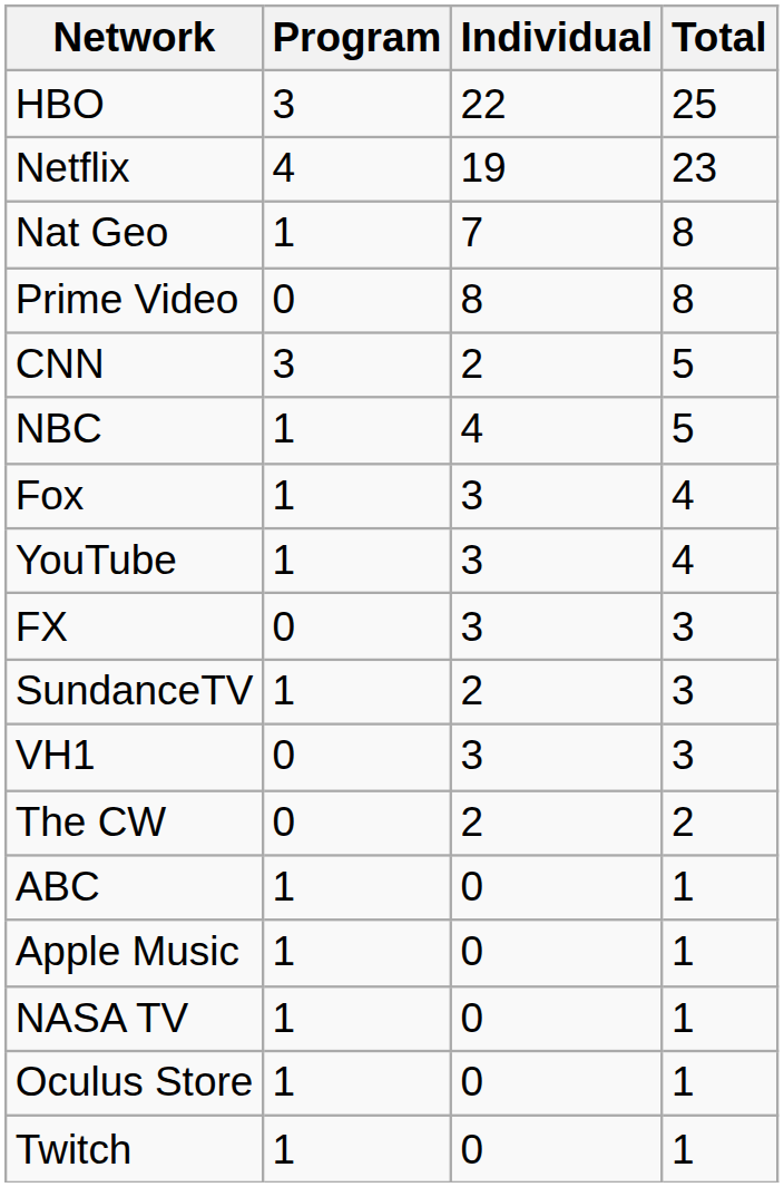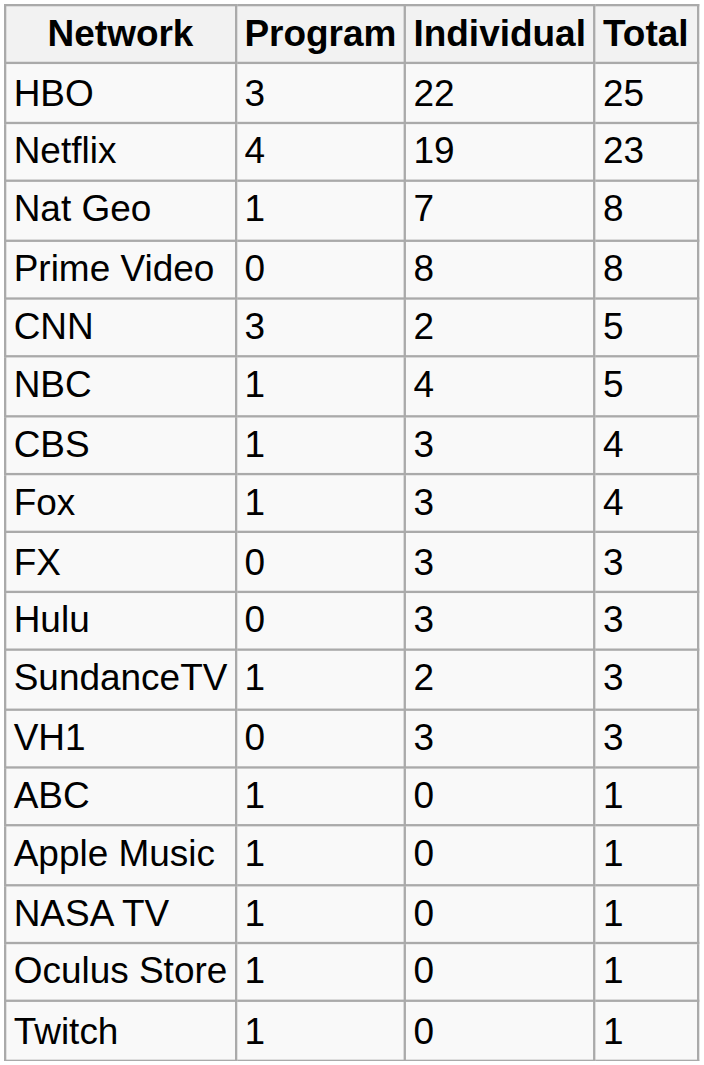+ row: CBS | 1 | 3 | 4
- row: YouTube | 1 | 3 | 4
+ row: Hulu | 0 | 3 | 3
- row: The CW | 0 | 2 | 2
